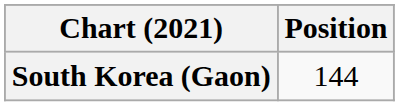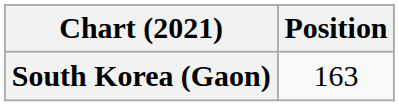South Korea (Gaon) | Position: 144 -> 163
